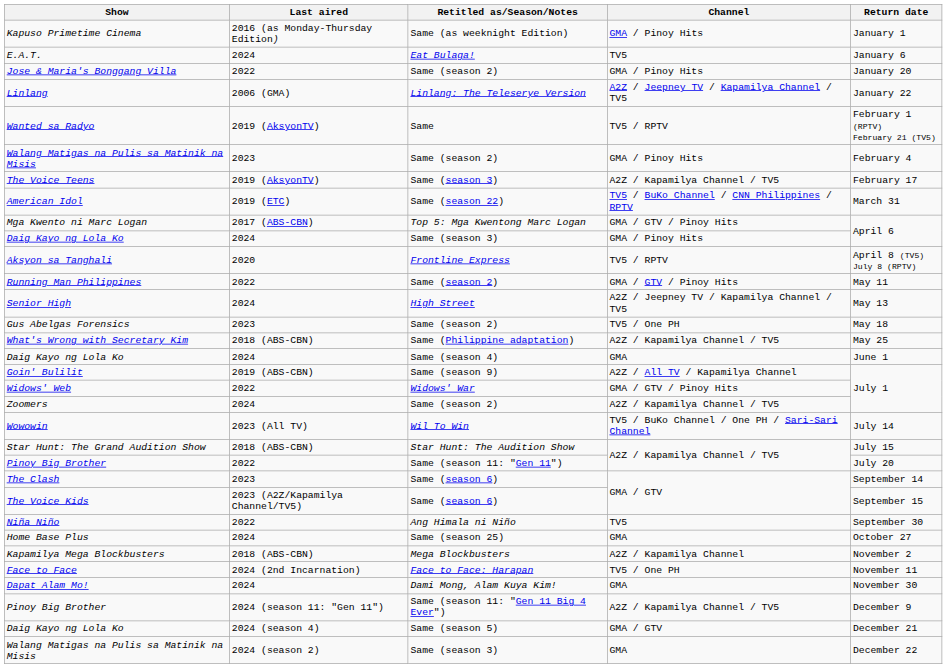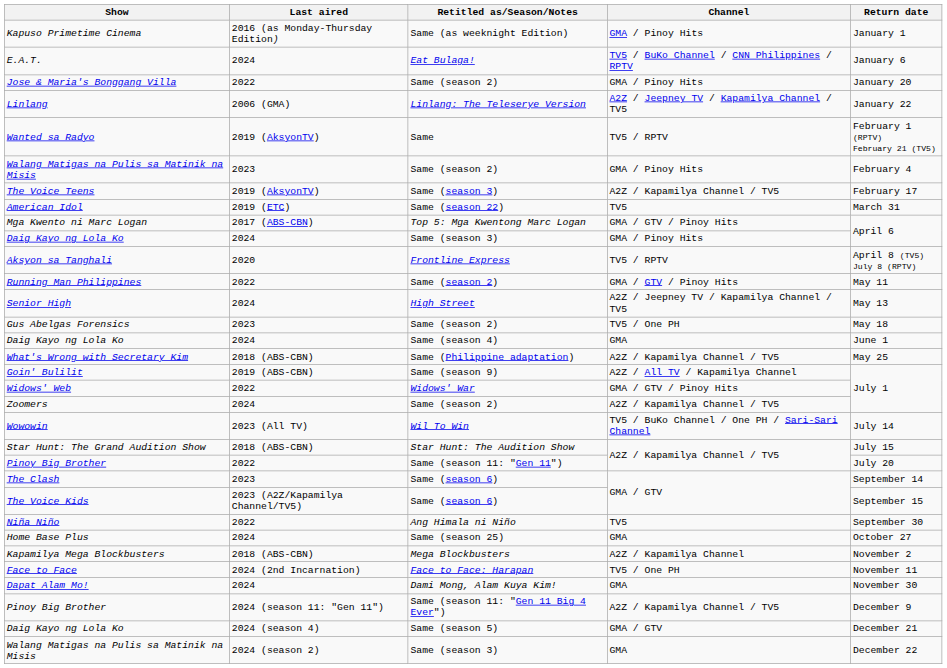E.A.T. | Channel: TV5 -> TV5 / BuKo Channel / CNN Philippines / RPTV
American Idol | Channel: TV5 / BuKo Channel / CNN Philippines / RPTV -> TV5
rows swapped: What's Wrong with Secretary Kim <-> Daig Kayo ng Lola Ko / Same (season 4)
